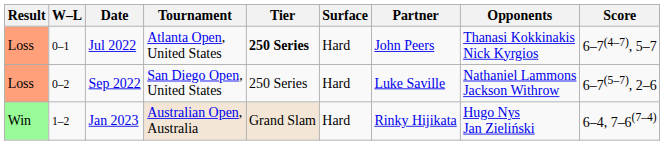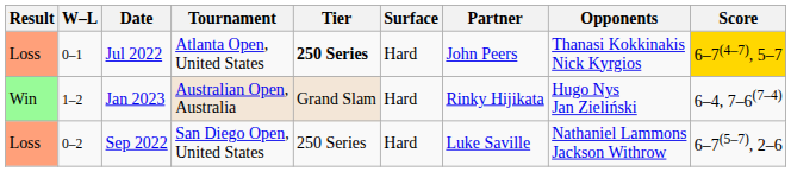Jul 2022 | Score: no background -> gold background
rows swapped: Sep 2022 <-> Jan 2023
